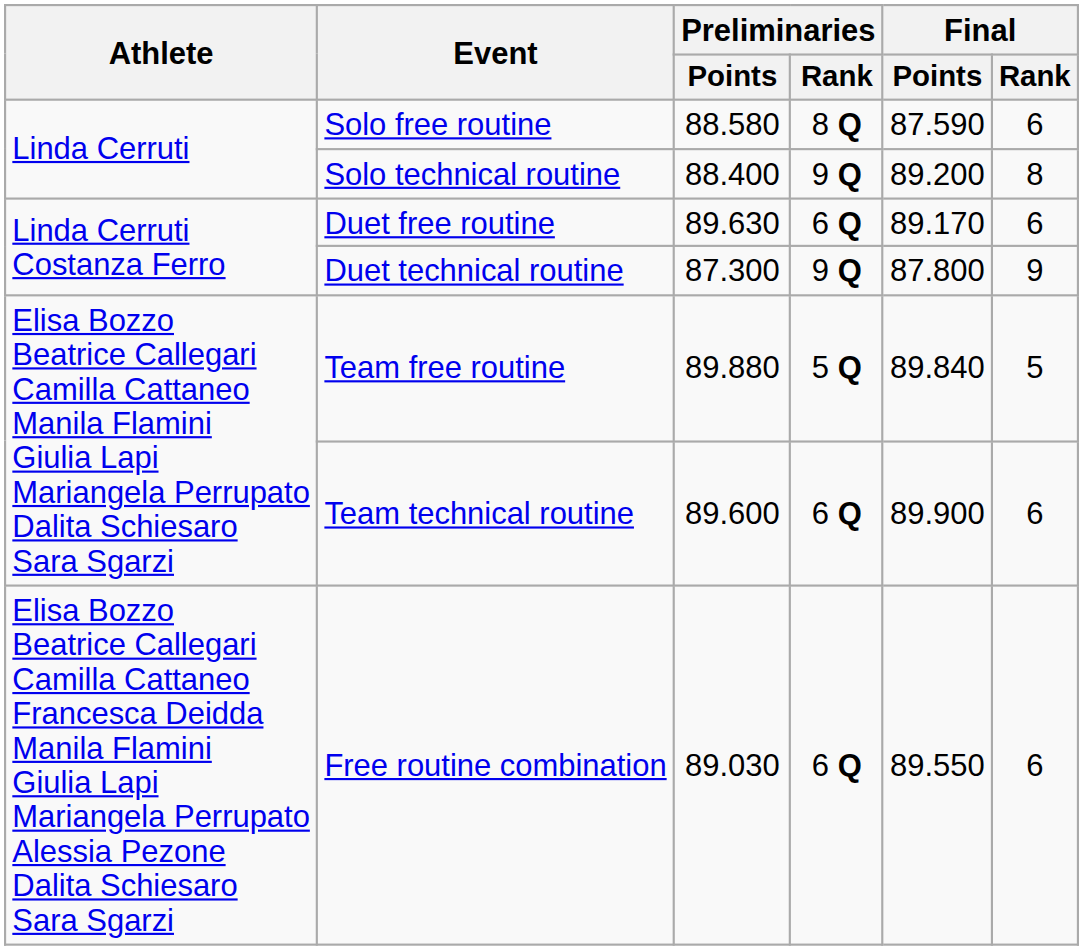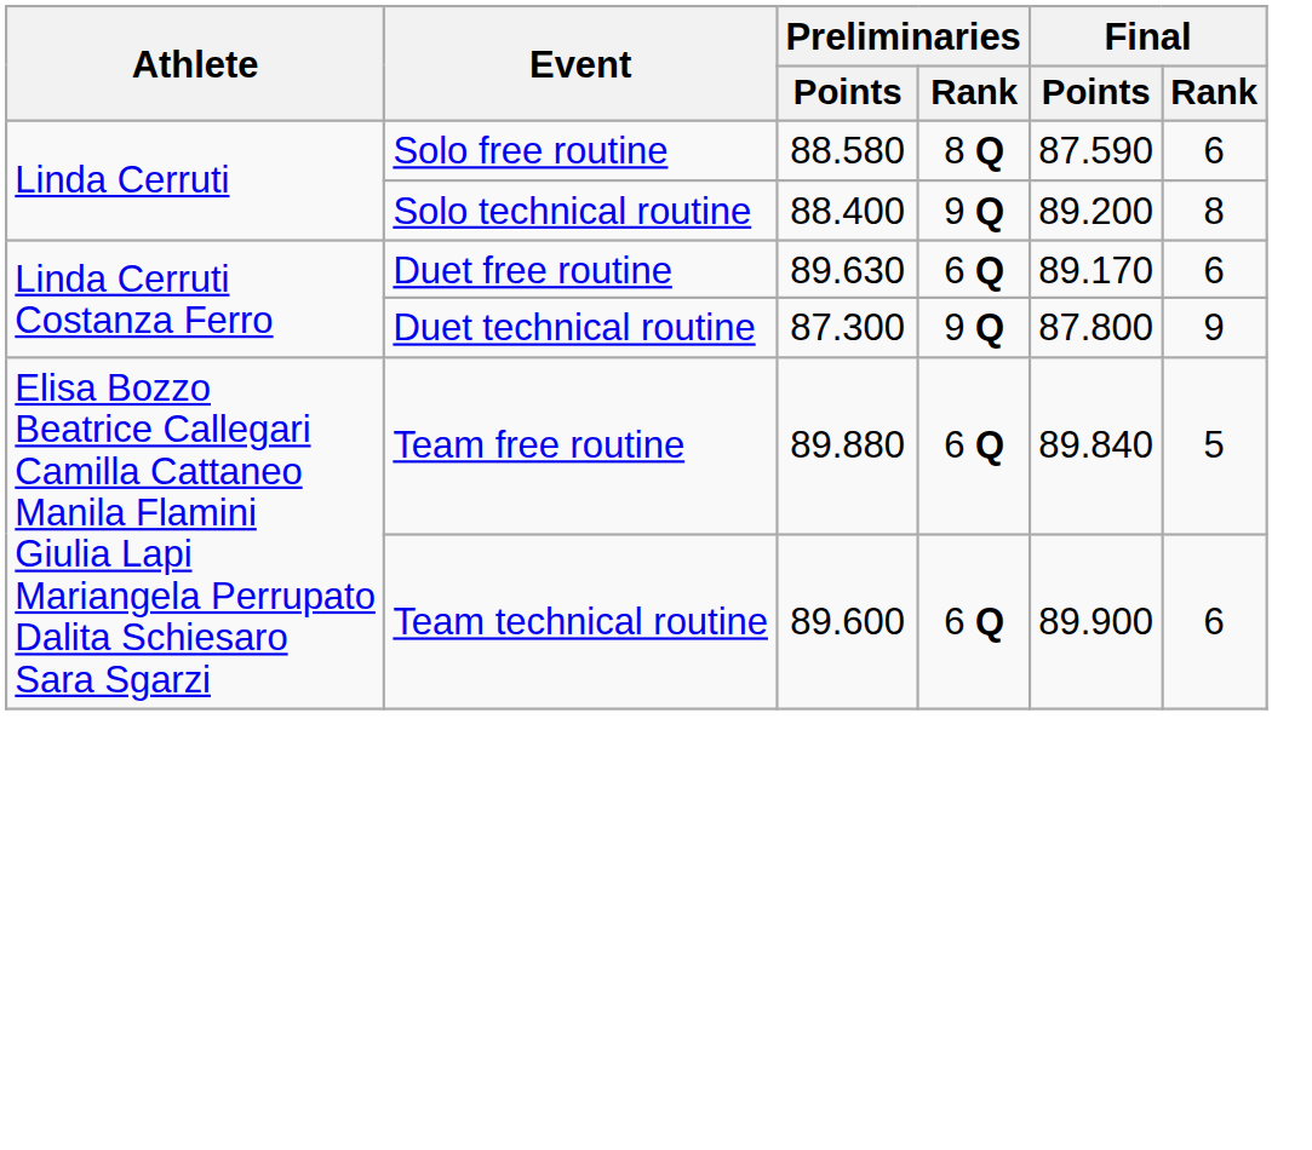Team free routine | Preliminaries / Rank: 5 Q -> 6 Q
- row: Elisa Bozzo Beatrice Callegari Camilla Cattaneo Francesca Deidda Manila Flamini Giulia Lapi Mariangela Perrupato Alessia Pezone Dalita Schiesaro Sara Sgarzi | Free routine combination | 89.030 | 6 Q | 89.550 | 6
